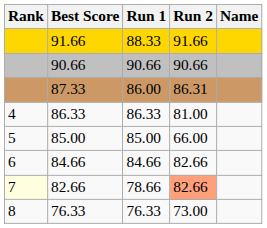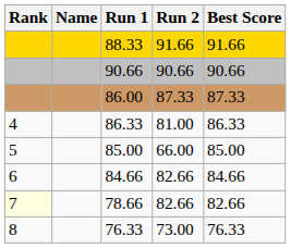columns swapped: Name <-> Best Score
86.00 | Run 2: 86.31 -> 87.33
78.66 | Run 2: lightsalmon background -> no background
